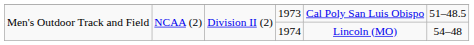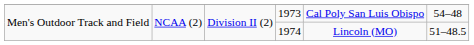1973 | column 6: 51–48.5 -> 54–48
1974 | column 6: 54–48 -> 51–48.5
